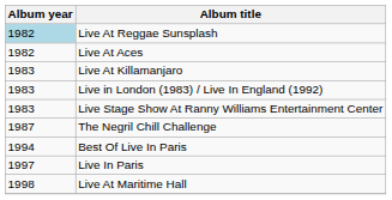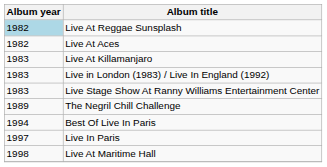The Negril Chill Challenge | Album year: 1987 -> 1989
